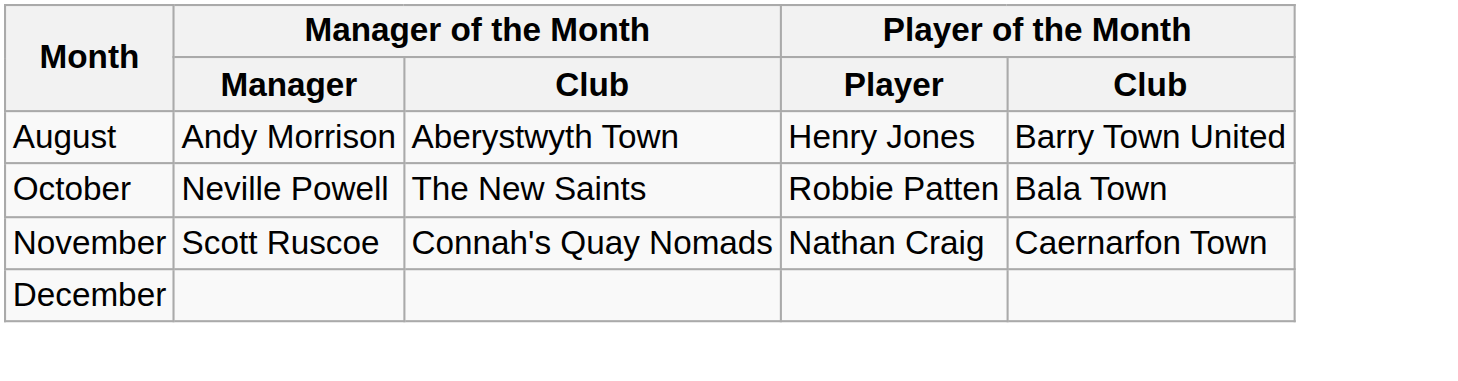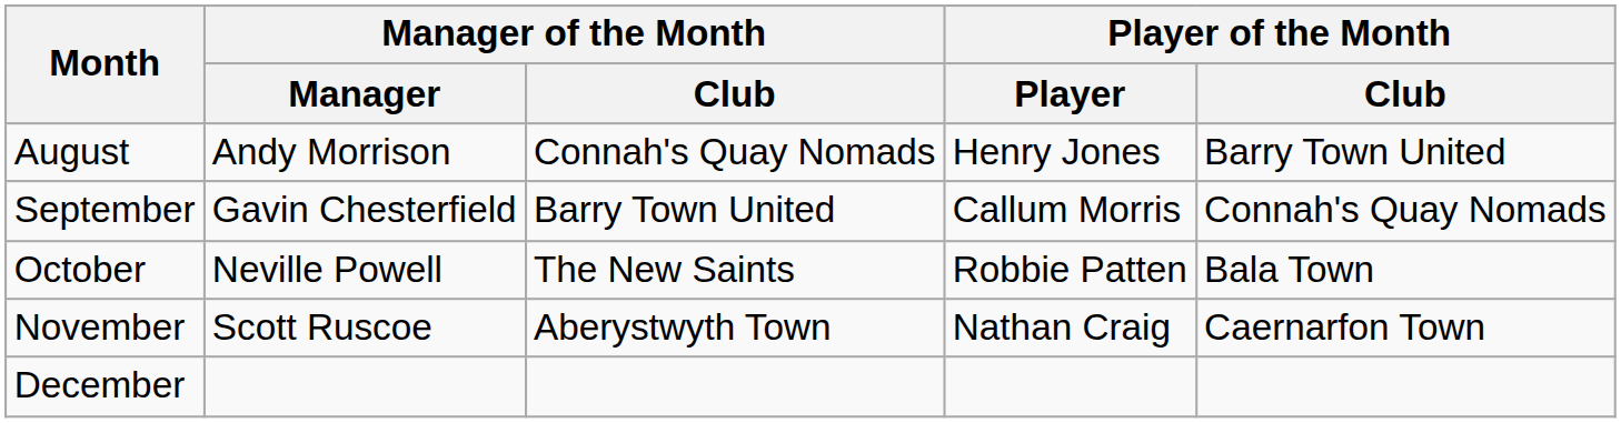August | Manager of the Month / Club: Aberystwyth Town -> Connah's Quay Nomads
+ row: September | Gavin Chesterfield | Barry Town United | Callum Morris | Connah's Quay Nomads
November | Manager of the Month / Club: Connah's Quay Nomads -> Aberystwyth Town
